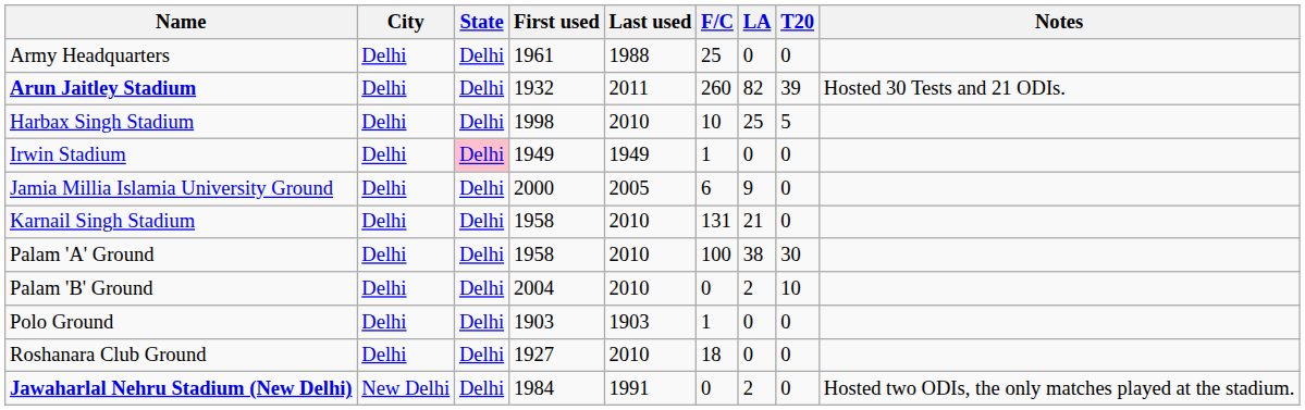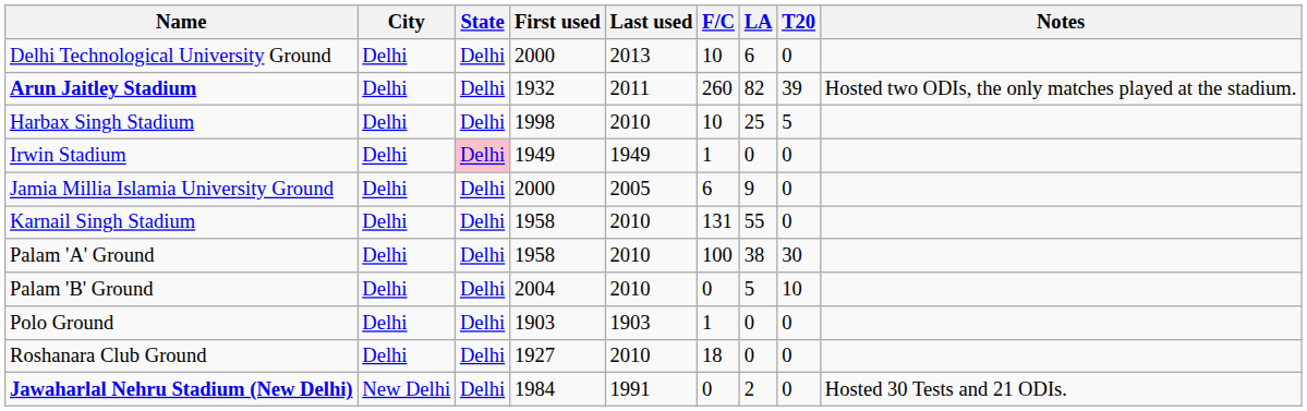- row: Army Headquarters | Delhi | Delhi | 1961 | 1988 | 25 | 0 | 0
+ row: Delhi Technological University Ground | Delhi | Delhi | 2000 | 2013 | 10 | 6 | 0
Arun Jaitley Stadium | Notes: Hosted 30 Tests and 21 ODIs. -> Hosted two ODIs, the only matches played at the stadium.
Karnail Singh Stadium | LA: 21 -> 55
Palam 'B' Ground | LA: 2 -> 5
Jawaharlal Nehru Stadium (New Delhi) | Notes: Hosted two ODIs, the only matches played at the stadium. -> Hosted 30 Tests and 21 ODIs.
